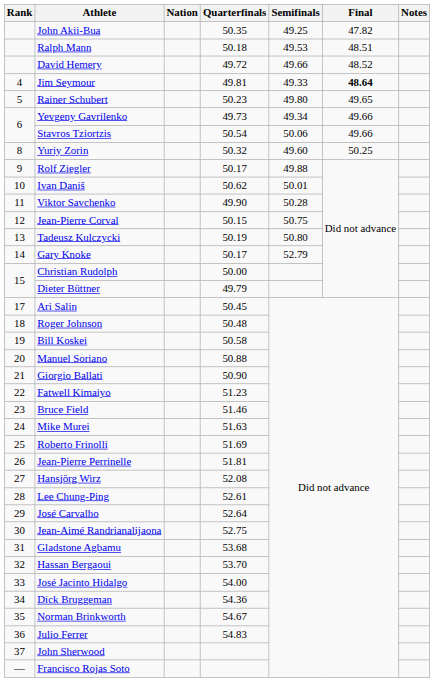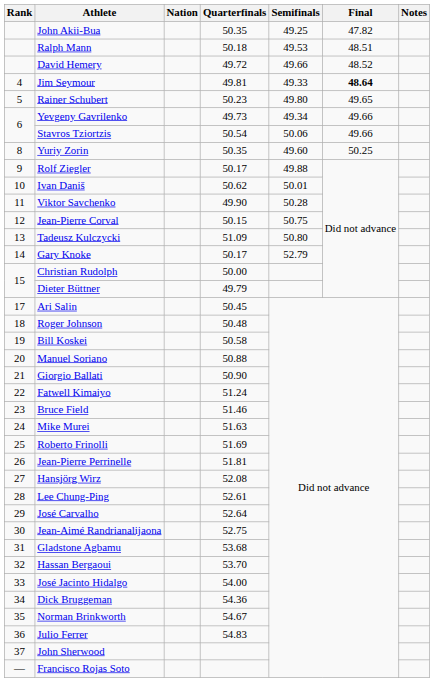Yuriy Zorin | Quarterfinals: 50.32 -> 50.35
Tadeusz Kulczycki | Quarterfinals: 50.19 -> 51.09
Fatwell Kimaiyo | Quarterfinals: 51.23 -> 51.24
